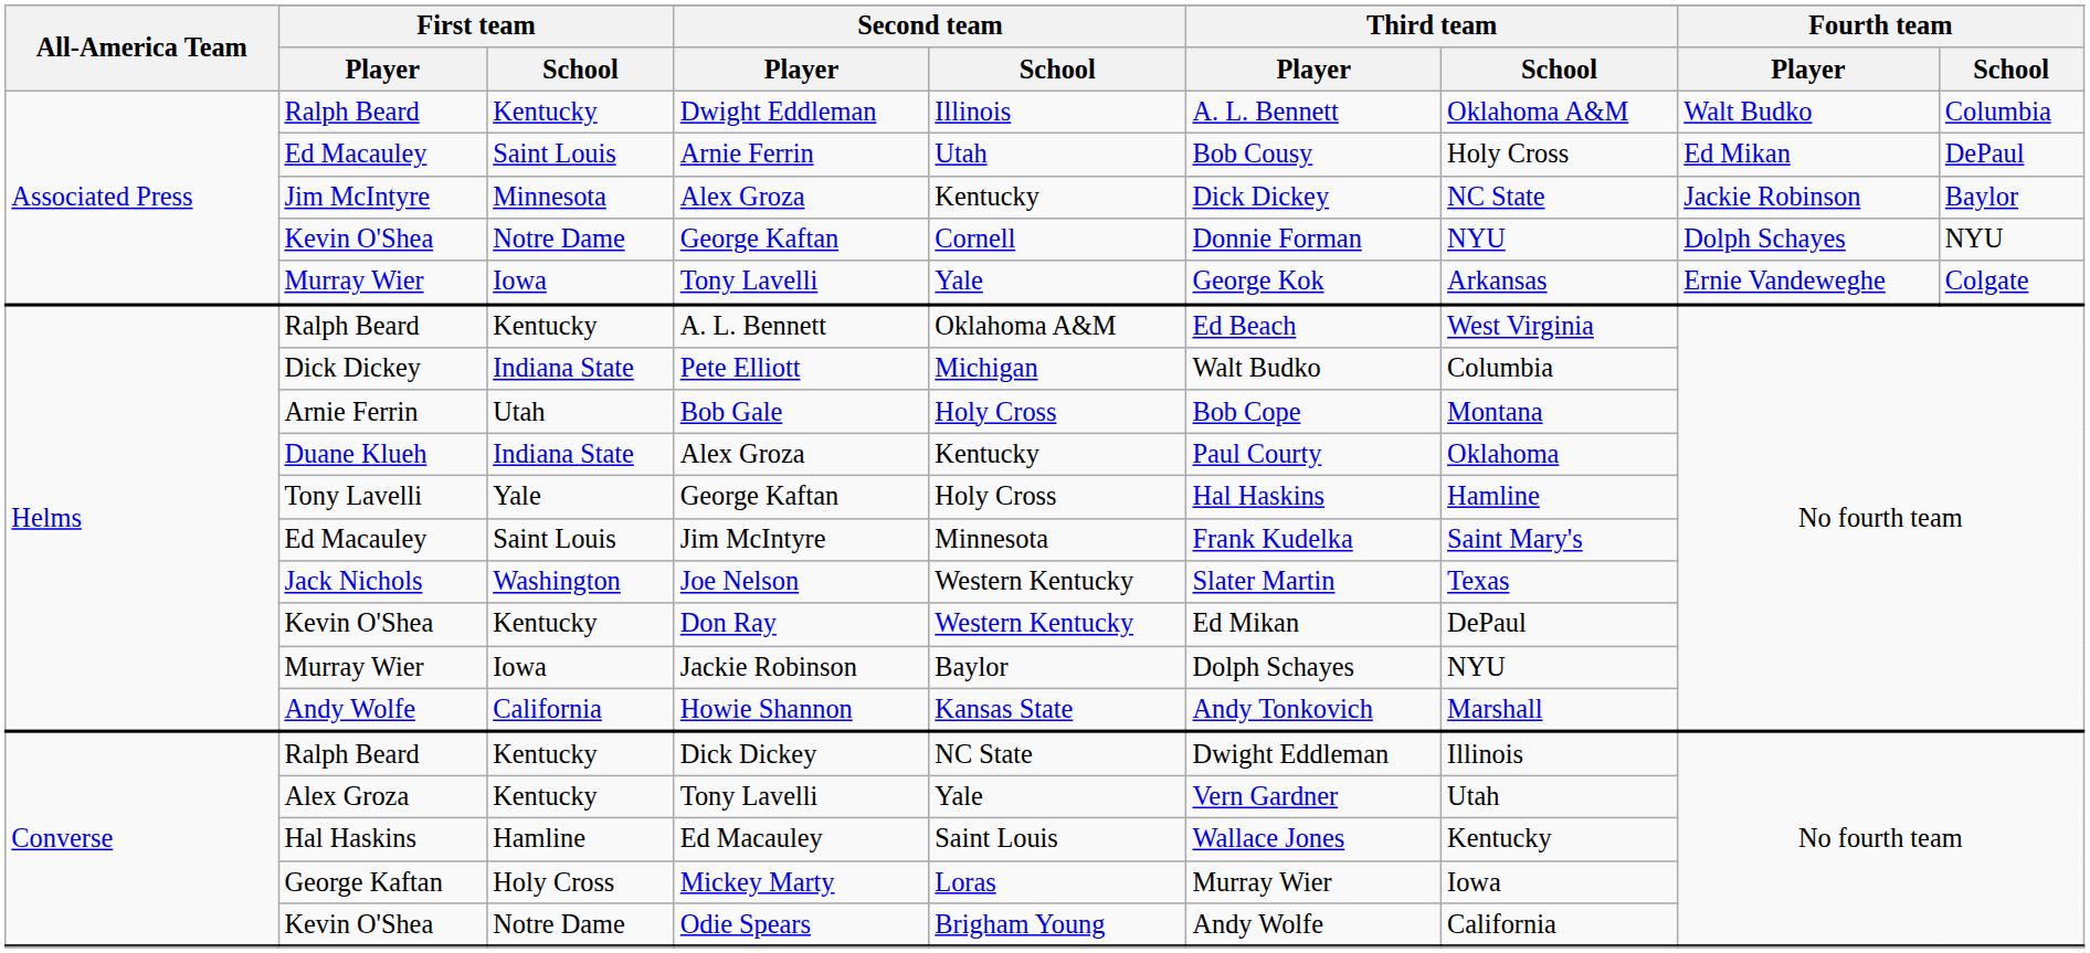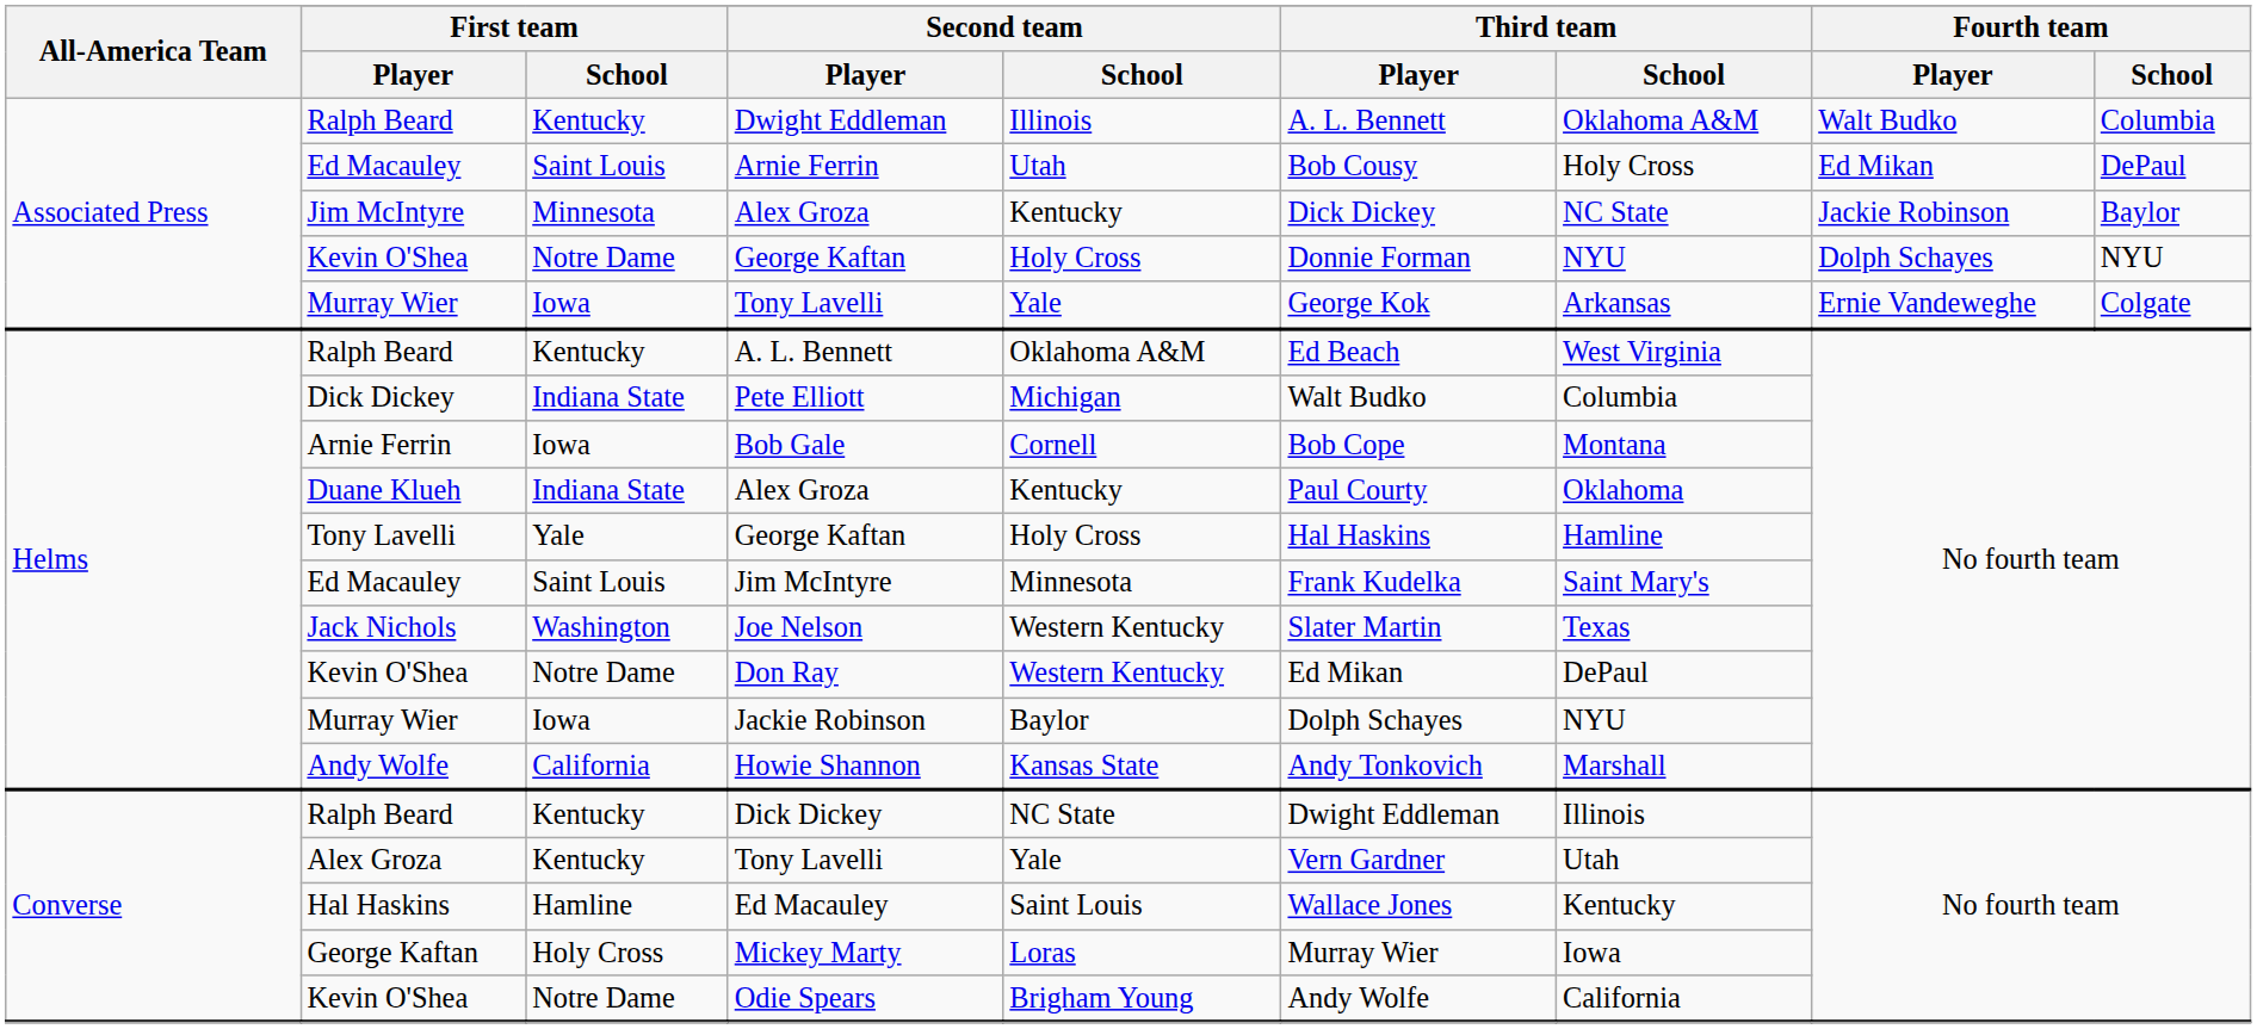Kevin O'Shea / George Kaftan | Second team / School: Cornell -> Holy Cross
Bob Gale | First team / School: Utah -> Iowa
Bob Gale | Second team / School: Holy Cross -> Cornell
Don Ray | First team / School: Kentucky -> Notre Dame
